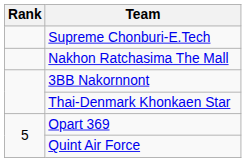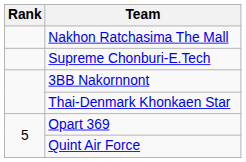rows swapped: Supreme Chonburi-E.Tech <-> Nakhon Ratchasima The Mall
